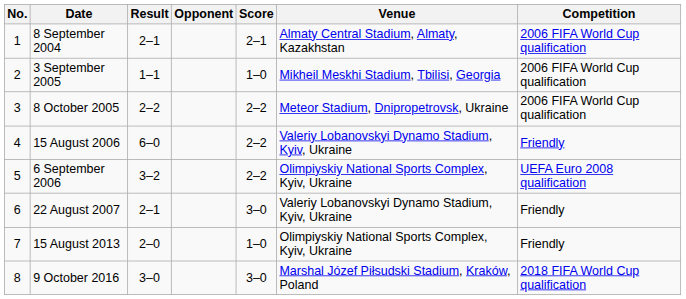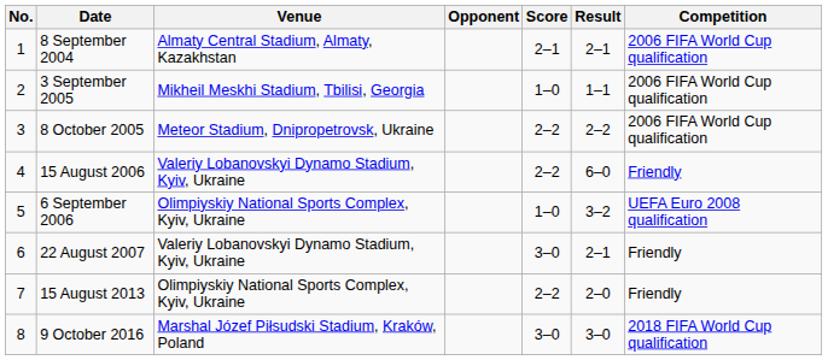columns swapped: Venue <-> Result
6 September 2006 | Score: 2–2 -> 1–0
15 August 2013 | Score: 1–0 -> 2–2
